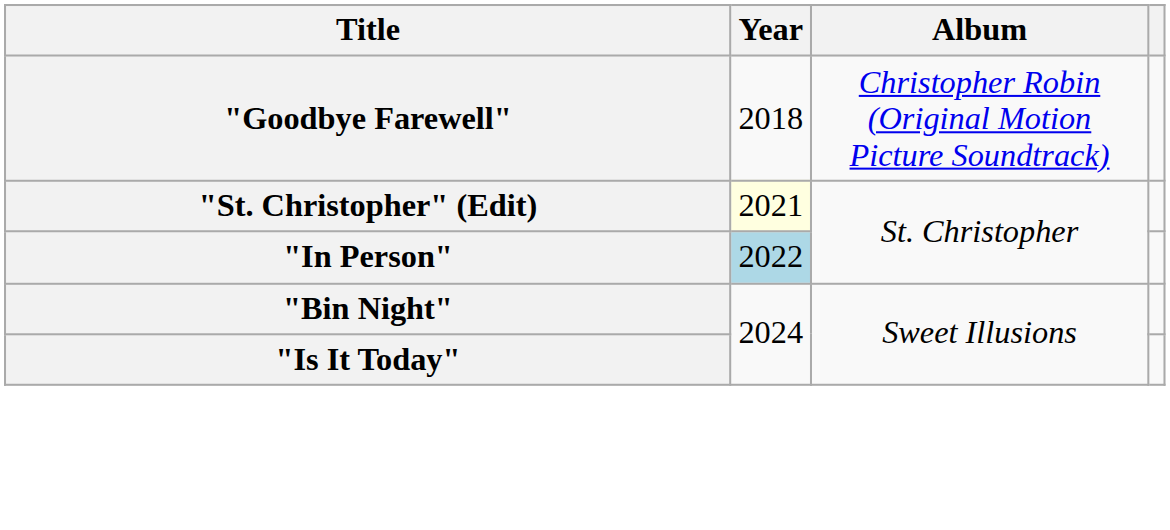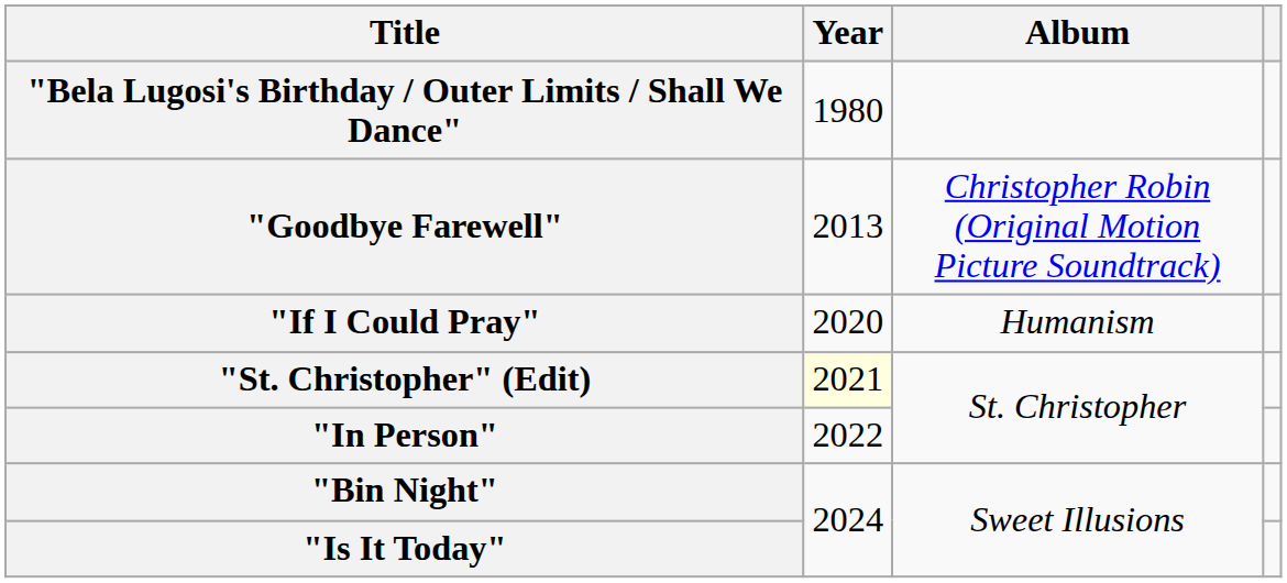+ row: "Bela Lugosi's Birthday / Outer Limits / Shall We Dance" | 1980
"Goodbye Farewell" | Year: 2018 -> 2013
+ row: "If I Could Pray" | 2020 | Humanism
"In Person" | Year: lightblue background -> no background
